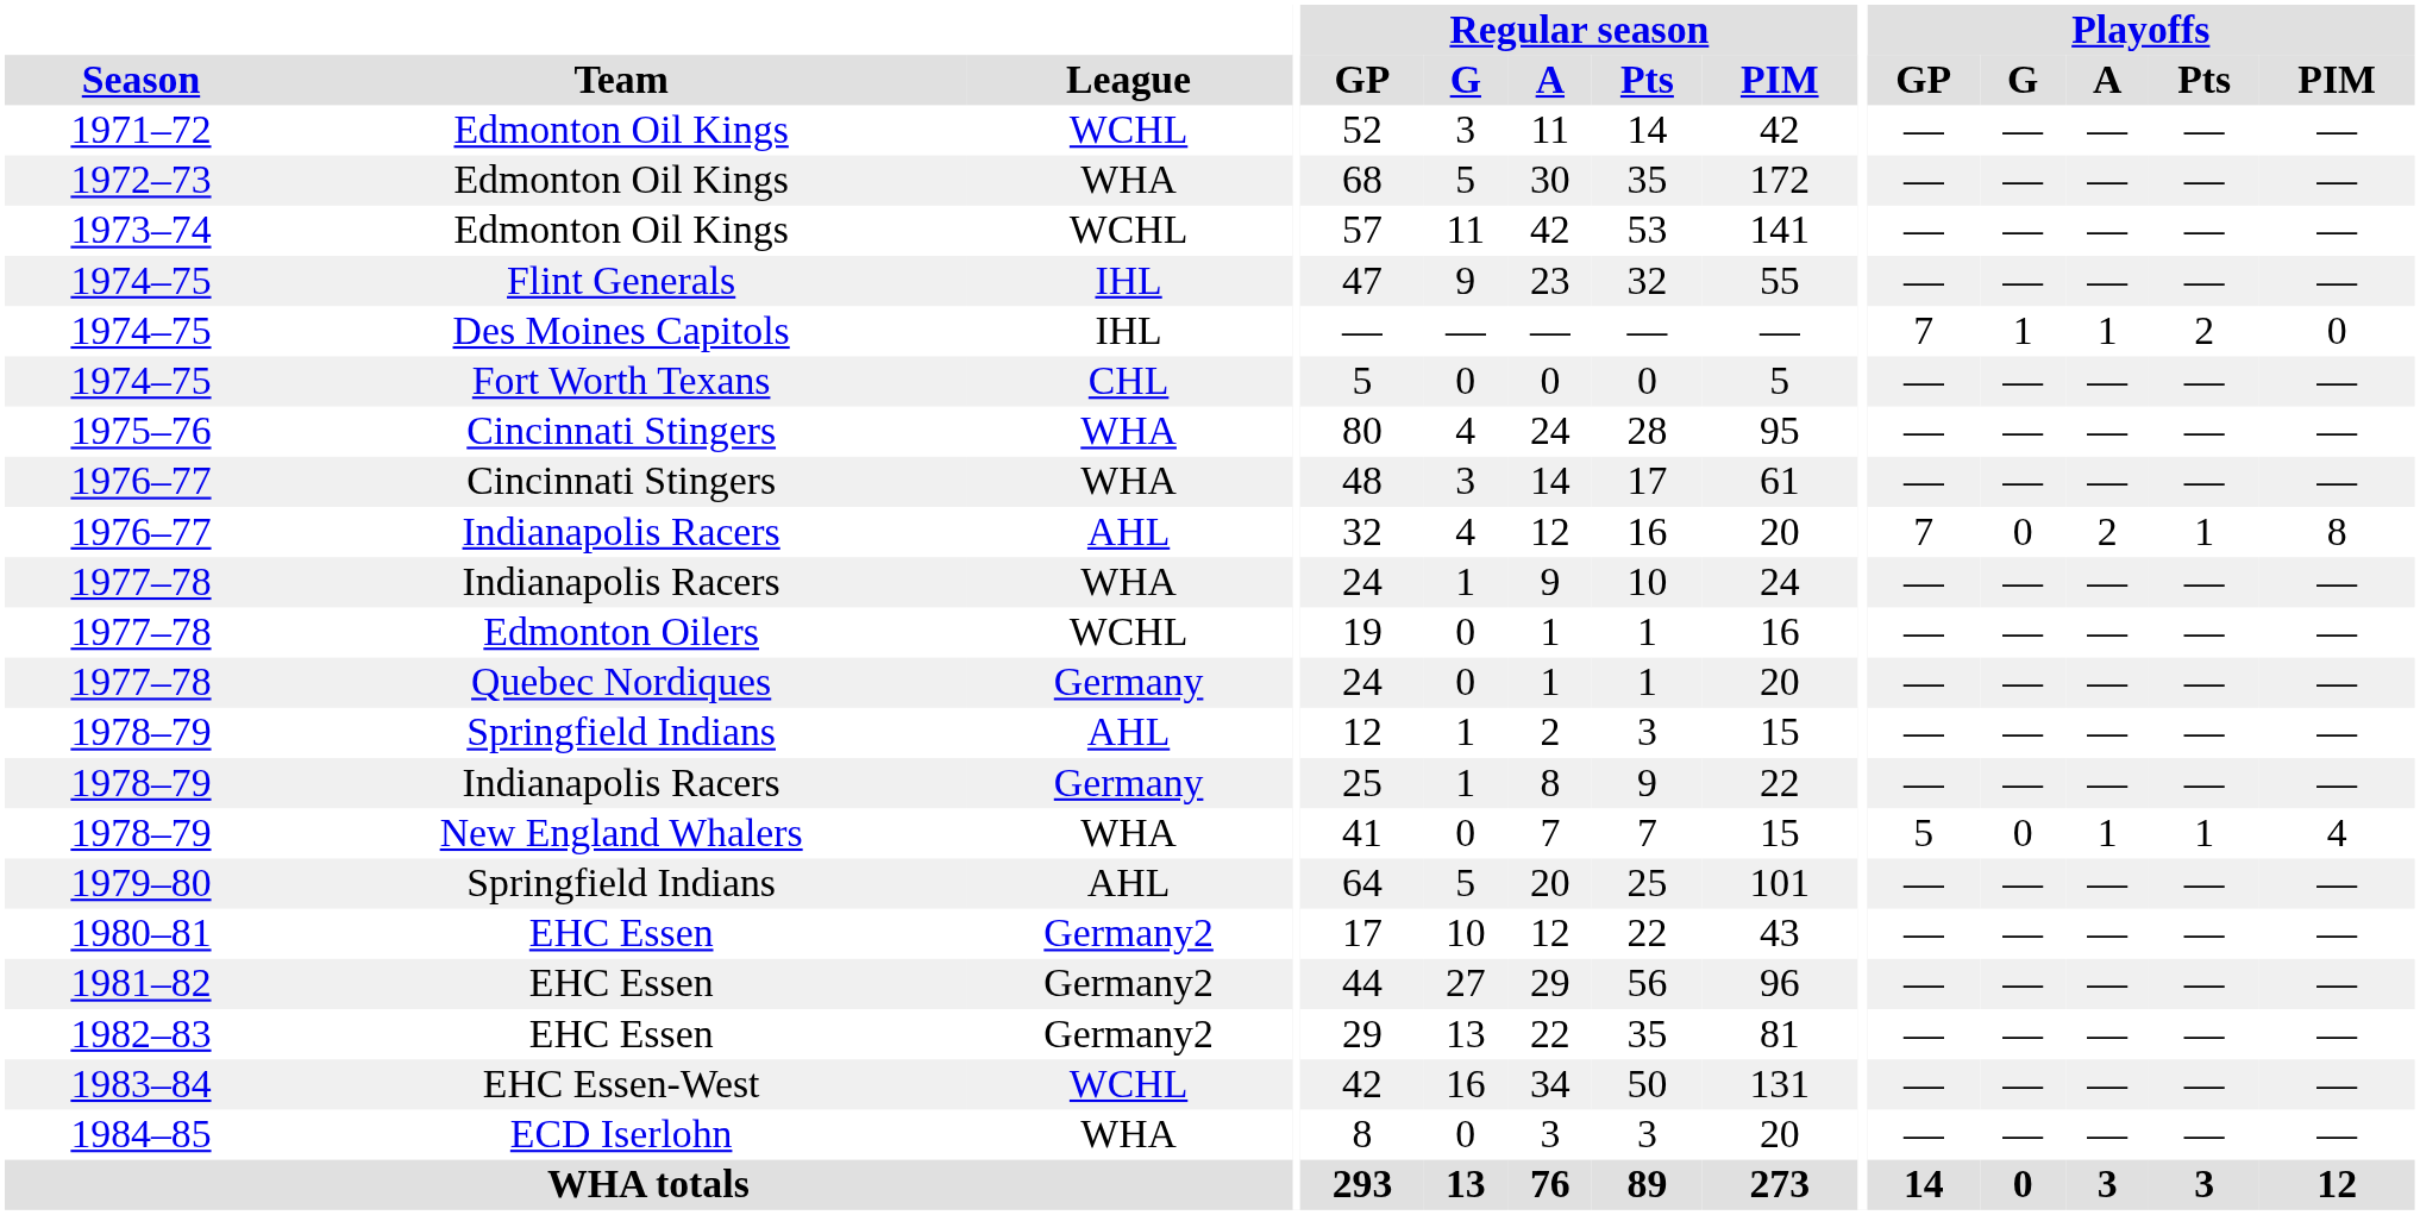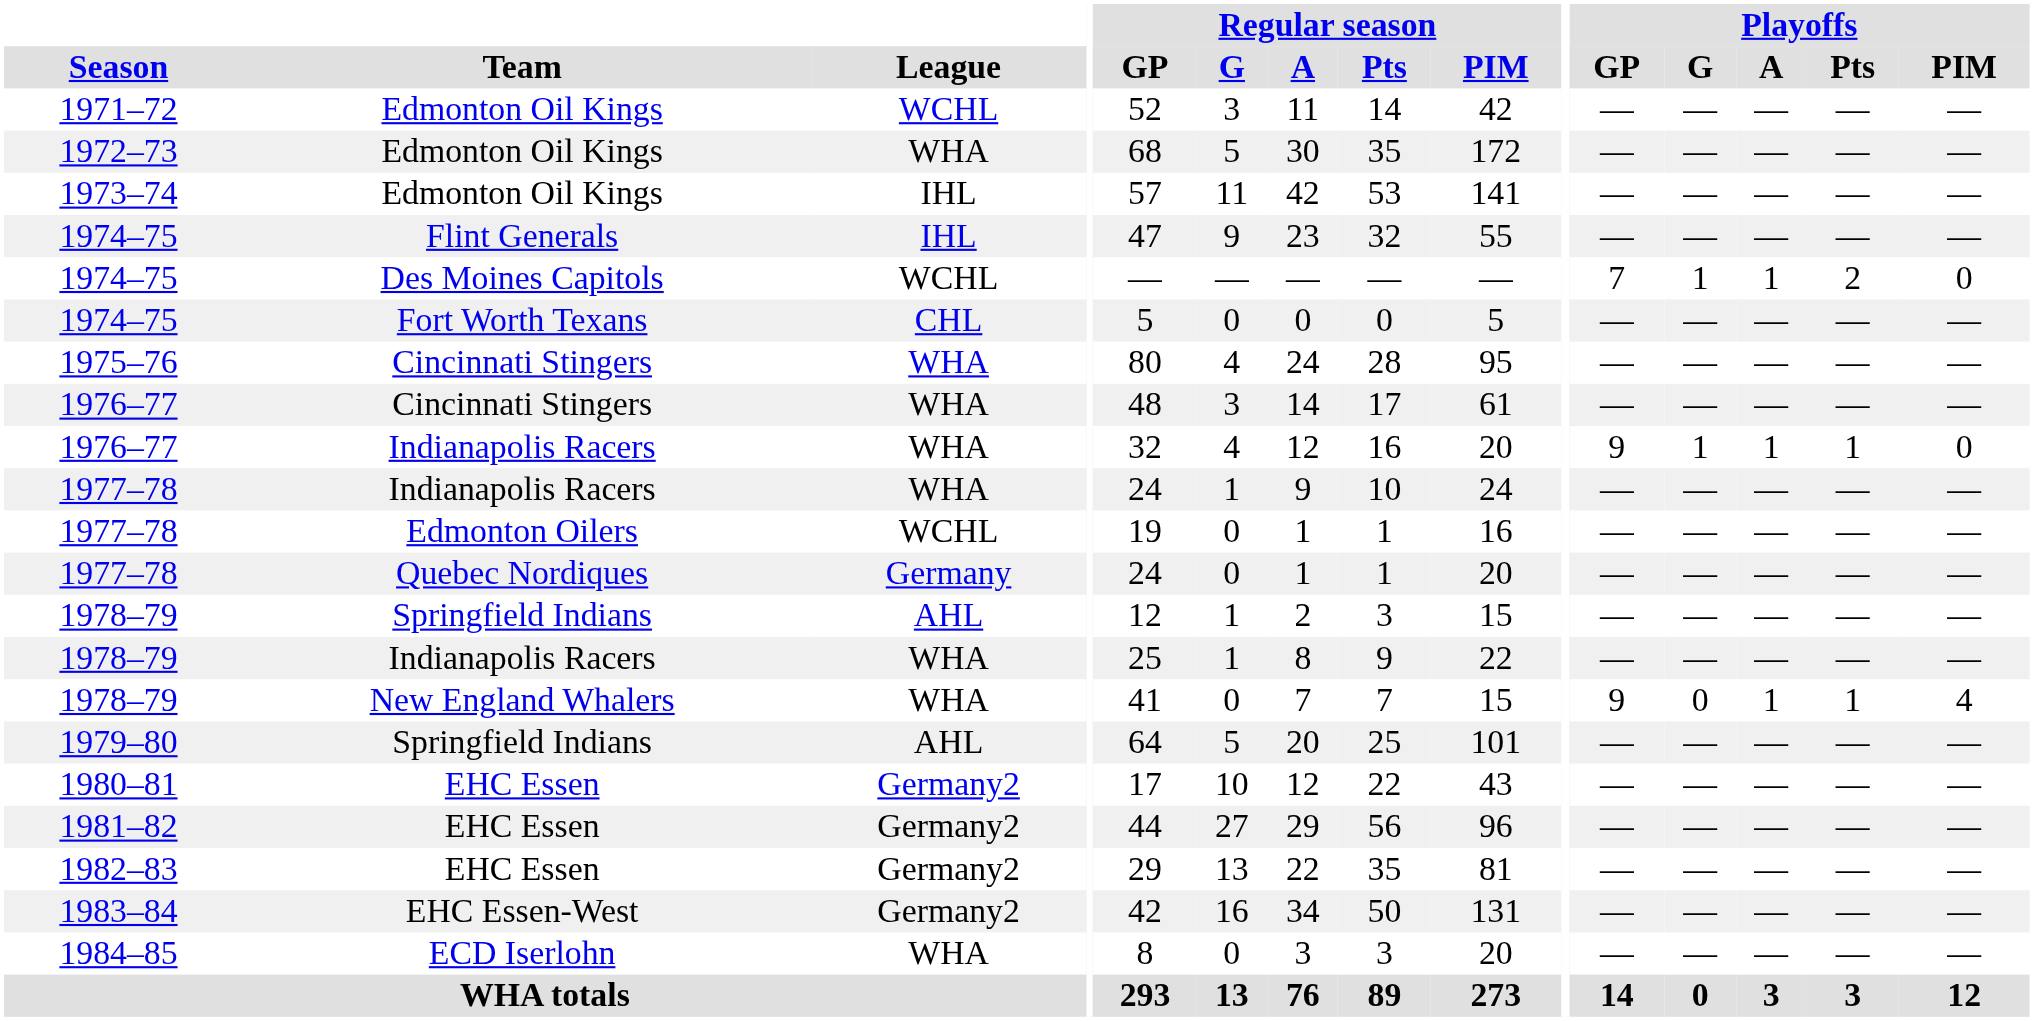1973–74 | League: WCHL -> IHL
1974–75 / Des Moines Capitols | League: IHL -> WCHL
1976–77 / Indianapolis Racers | League: AHL -> WHA
1976–77 / Indianapolis Racers | Playoffs / GP: 7 -> 9
1976–77 / Indianapolis Racers | Playoffs / G: 0 -> 1
1976–77 / Indianapolis Racers | Playoffs / A: 2 -> 1
1976–77 / Indianapolis Racers | Playoffs / PIM: 8 -> 0
1978–79 / Indianapolis Racers | League: Germany -> WHA
1978–79 / New England Whalers | Playoffs / GP: 5 -> 9
1983–84 | League: WCHL -> Germany2
